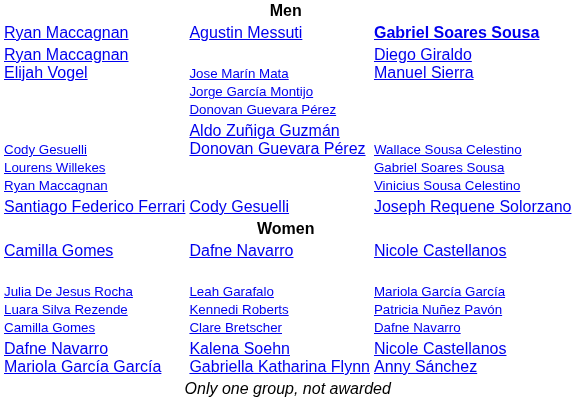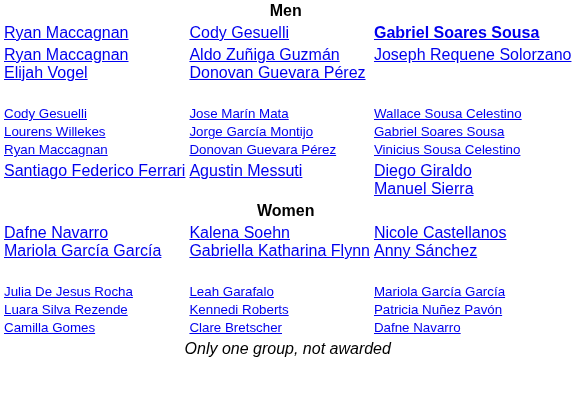Ryan Maccagnan | column 3: Agustin Messuti -> Cody Gesuelli
Ryan Maccagnan Elijah Vogel | column 3: Jose Marín Mata Jorge García Montijo Donovan Guevara Pérez -> Aldo Zuñiga Guzmán Donovan Guevara Pérez
Ryan Maccagnan Elijah Vogel | column 4: Diego Giraldo Manuel Sierra -> Joseph Requene Solorzano
Cody Gesuelli Lourens Willekes Ryan Maccagnan | column 3: Aldo Zuñiga Guzmán Donovan Guevara Pérez -> Jose Marín Mata Jorge García Montijo Donovan Guevara Pérez
Santiago Federico Ferrari | column 3: Cody Gesuelli -> Agustin Messuti
Santiago Federico Ferrari | column 4: Joseph Requene Solorzano -> Diego Giraldo Manuel Sierra
- row: Camilla Gomes | Dafne Navarro | Nicole Castellanos
rows swapped: Dafne Navarro Mariola García García <-> Julia De Jesus Rocha Luara Silva Rezende Camilla Gomes
